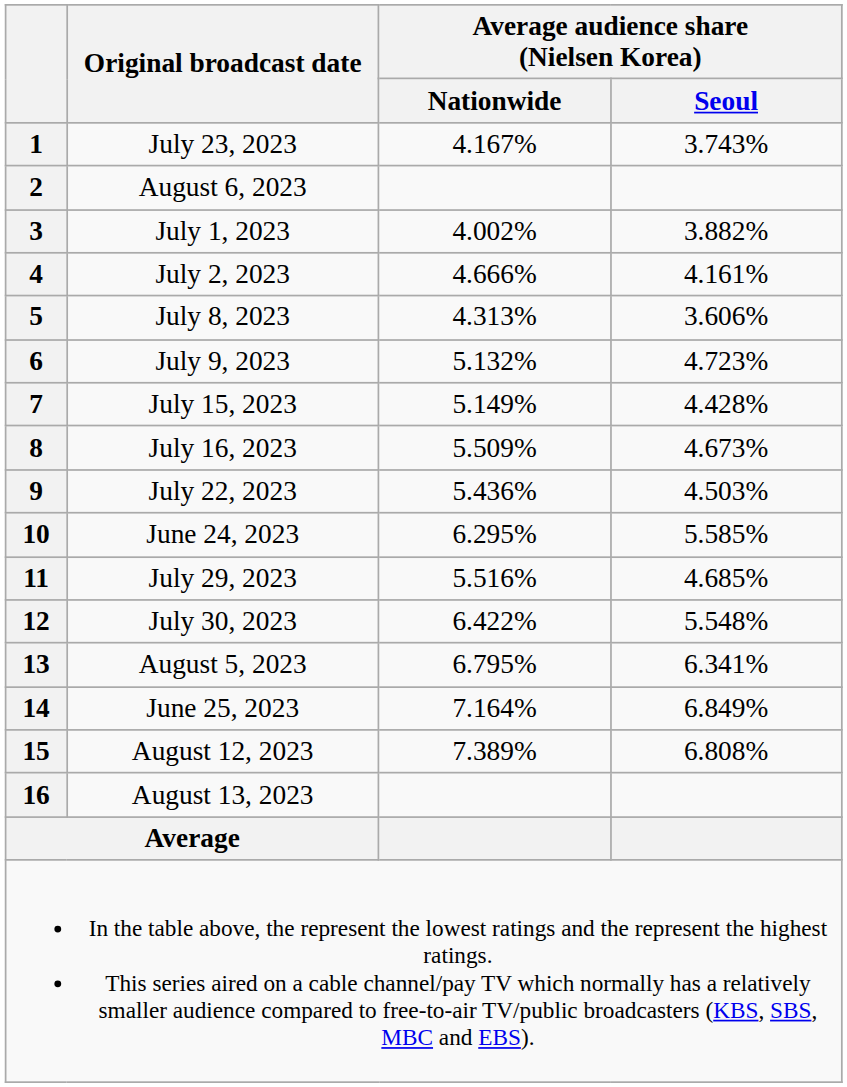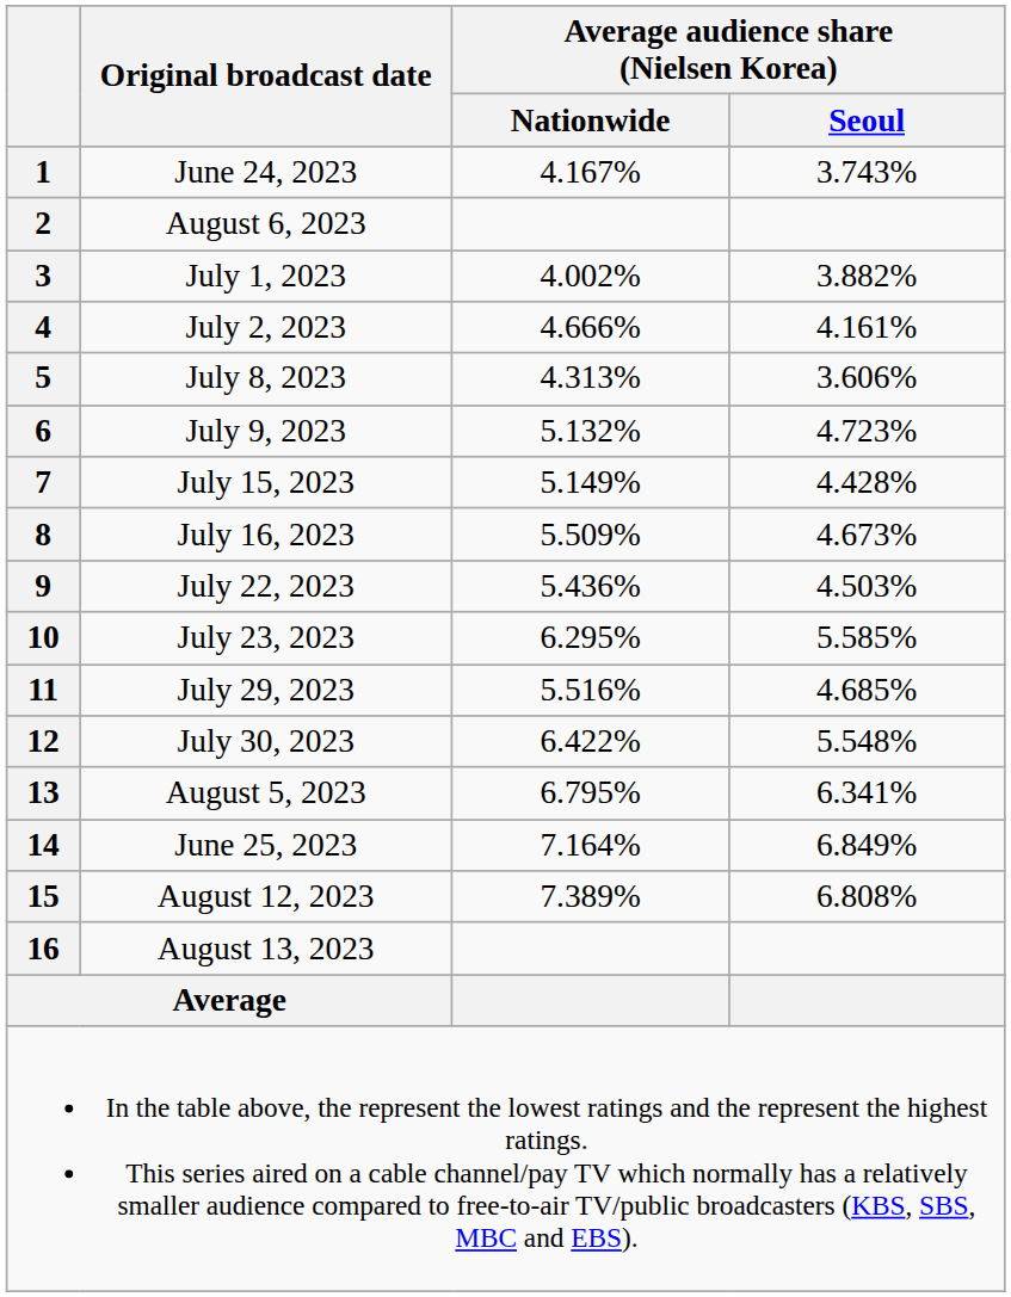1 | Original broadcast date: July 23, 2023 -> June 24, 2023
10 | Original broadcast date: June 24, 2023 -> July 23, 2023
